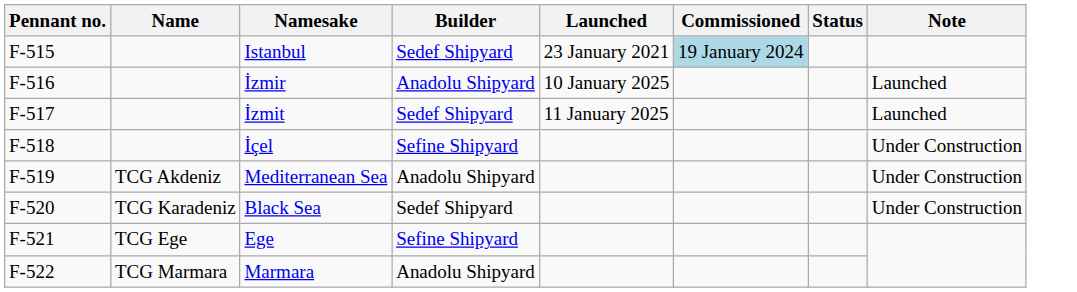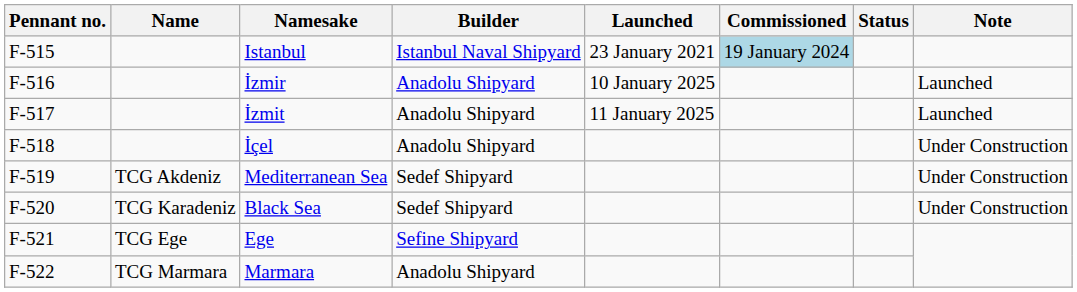Istanbul | Builder: Sedef Shipyard -> Istanbul Naval Shipyard
İzmit | Builder: Sedef Shipyard -> Anadolu Shipyard
İçel | Builder: Sefine Shipyard -> Anadolu Shipyard
Mediterranean Sea | Builder: Anadolu Shipyard -> Sedef Shipyard
